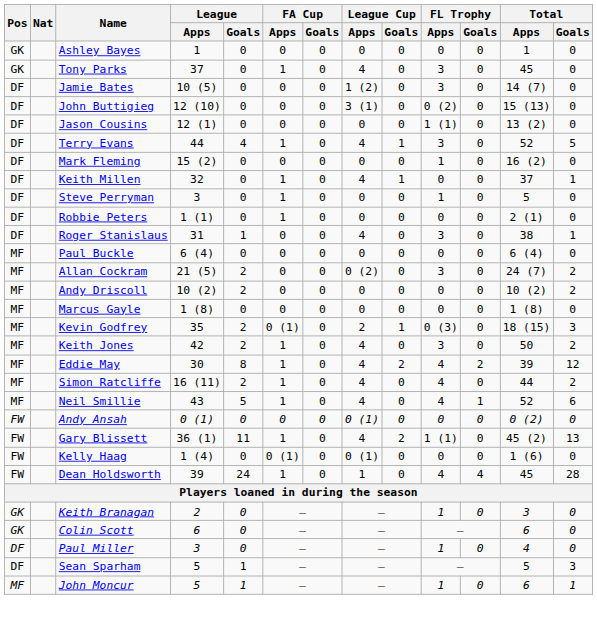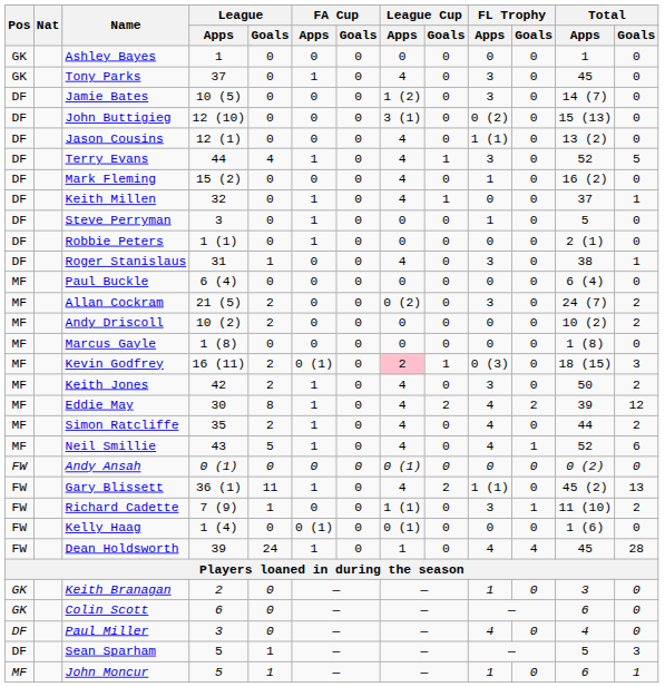Jason Cousins | League Cup / Apps: 0 -> 4
Mark Fleming | League Cup / Apps: 0 -> 4
Kevin Godfrey | League / Apps: 35 -> 16 (11)
Kevin Godfrey | League Cup / Apps: no background -> pink background
Simon Ratcliffe | League / Apps: 16 (11) -> 35
+ row: FW | Richard Cadette | 7 (9) | 1 | 0 | 0 | 1 (1) | 0 | 3 | 1 | 11 (10) | 2
Paul Miller | FL Trophy / Apps: 1 -> 4
